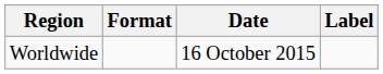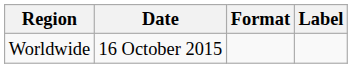columns swapped: Date <-> Format
